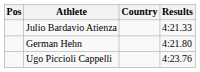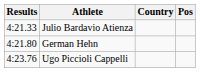columns swapped: Pos <-> Results
